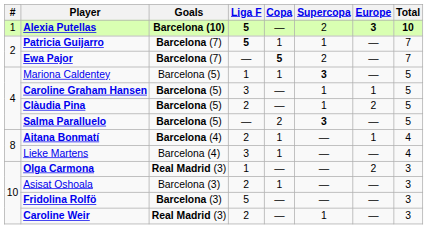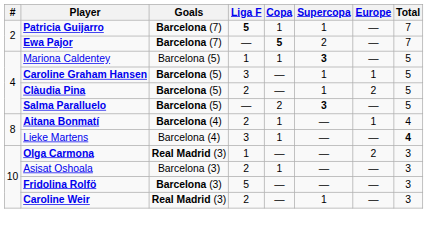- row: 1 | Alexia Putellas | Barcelona (10) | 5 | — | 2 | 3 | 10
Lieke Martens | Total: normal -> bold
